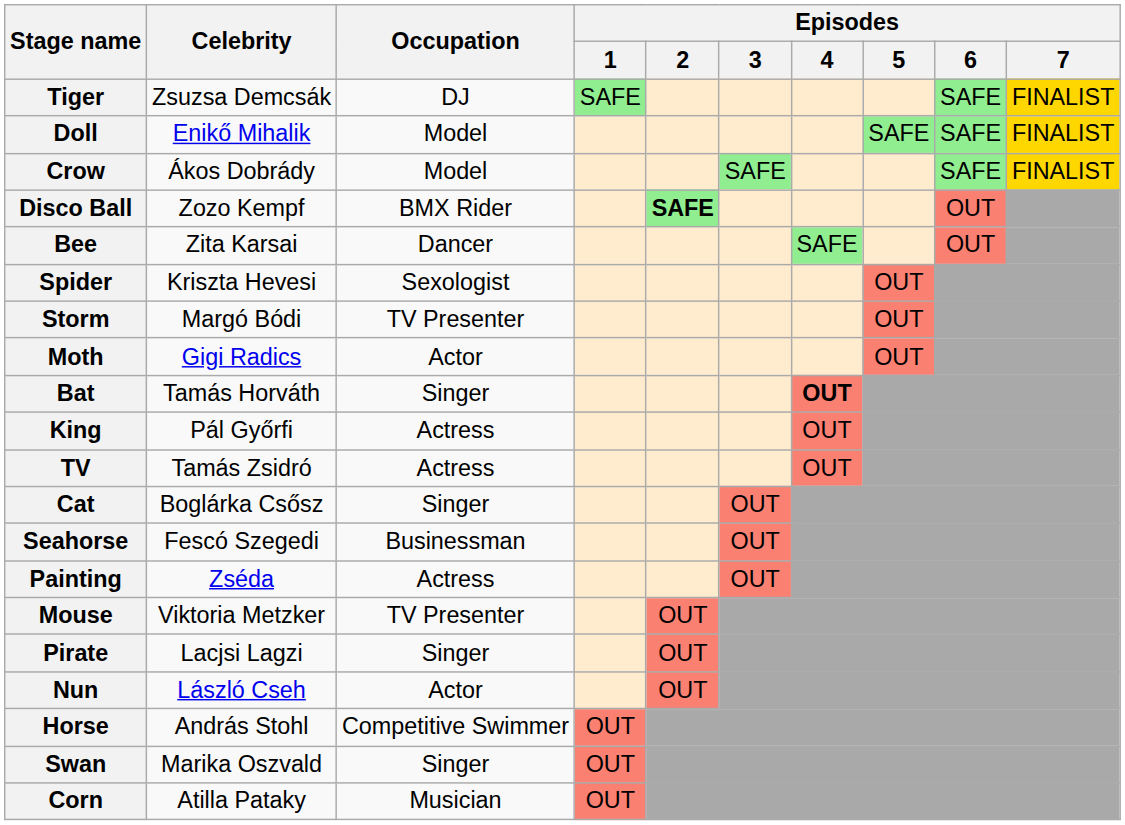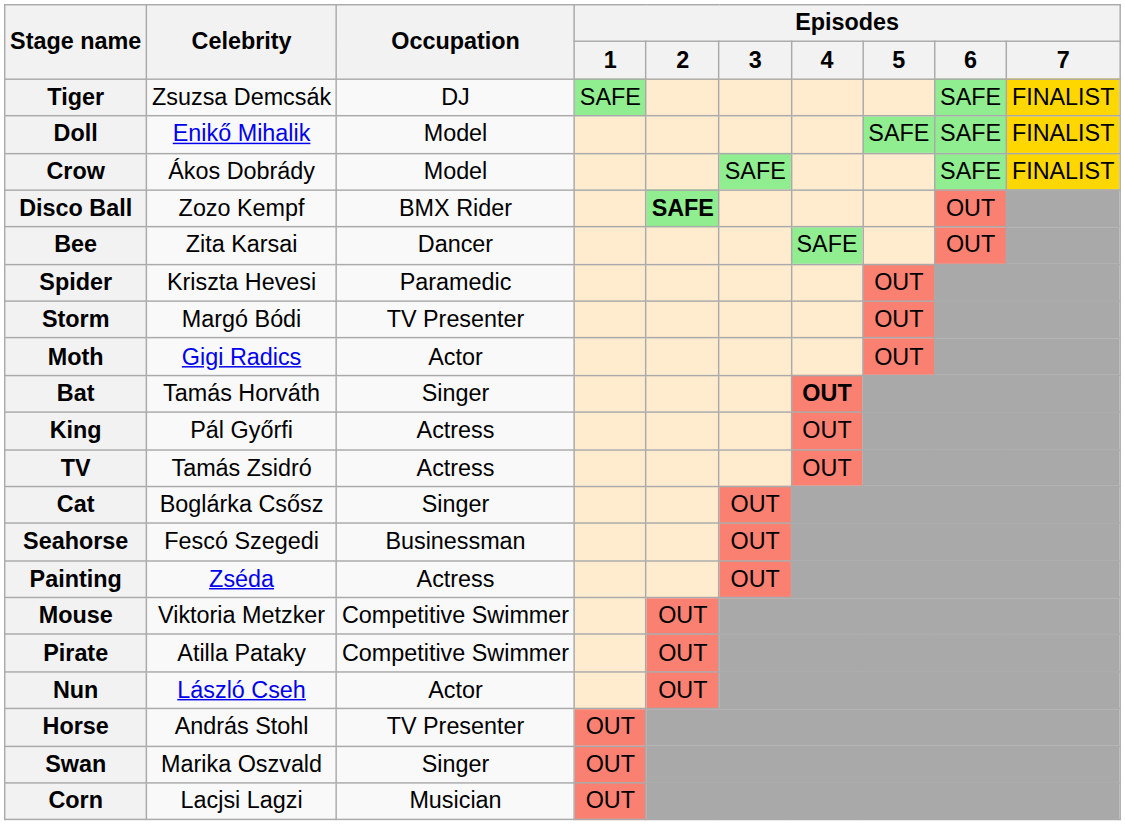Spider | Occupation: Sexologist -> Paramedic
Mouse | Occupation: TV Presenter -> Competitive Swimmer
Pirate | Celebrity: Lacjsi Lagzi -> Atilla Pataky
Pirate | Occupation: Singer -> Competitive Swimmer
Horse | Occupation: Competitive Swimmer -> TV Presenter
Corn | Celebrity: Atilla Pataky -> Lacjsi Lagzi
